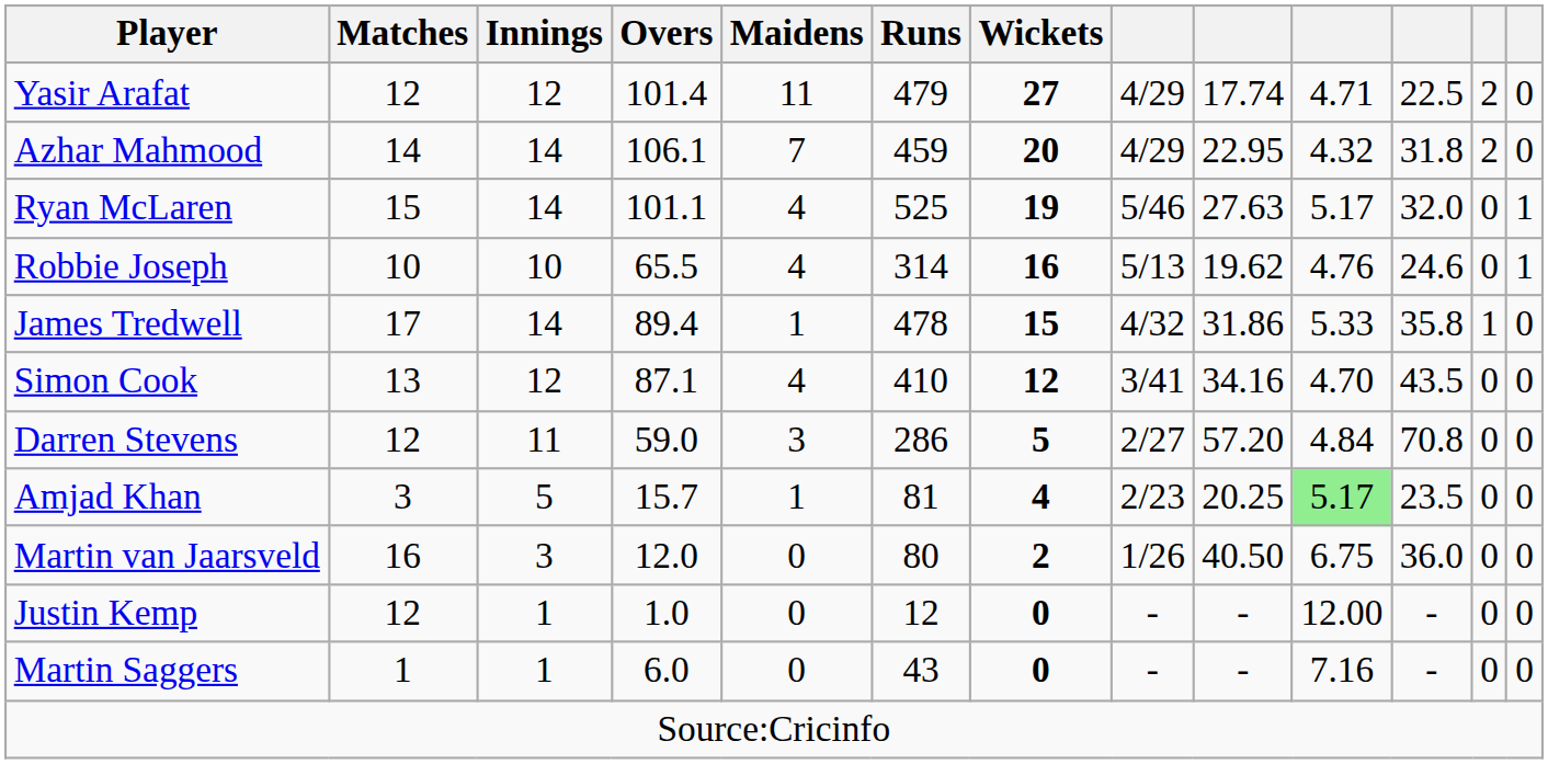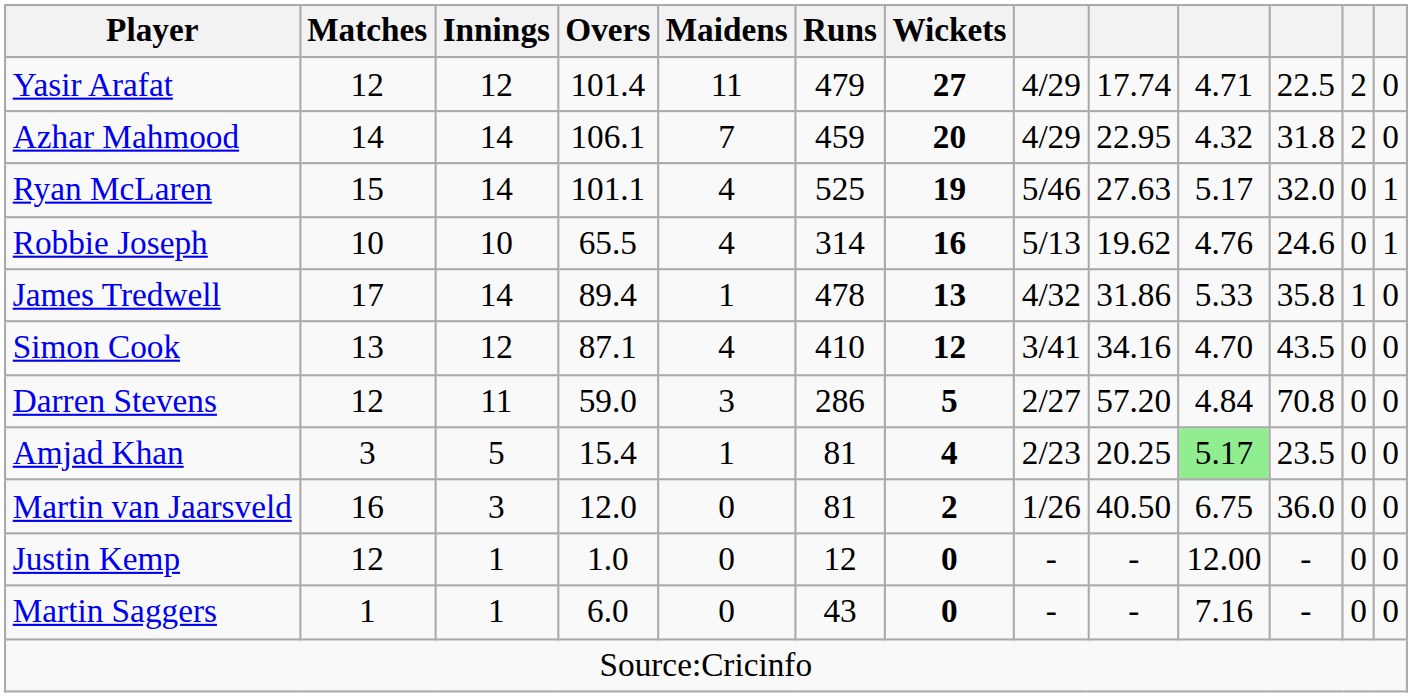James Tredwell | Wickets: 15 -> 13
Amjad Khan | Overs: 15.7 -> 15.4
Martin van Jaarsveld | Runs: 80 -> 81
